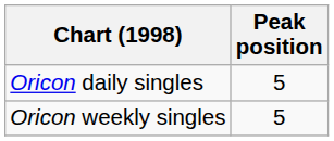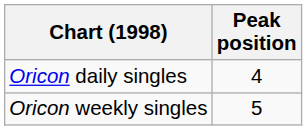Oricon daily singles | Peak position: 5 -> 4
